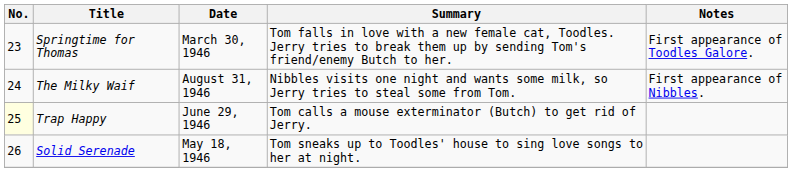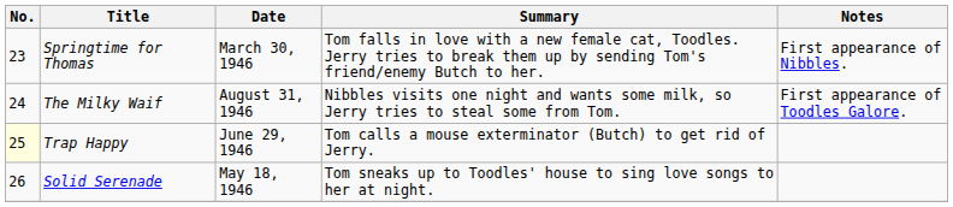Springtime for Thomas | Notes: First appearance of Toodles Galore. -> First appearance of Nibbles.
The Milky Waif | Notes: First appearance of Nibbles. -> First appearance of Toodles Galore.
